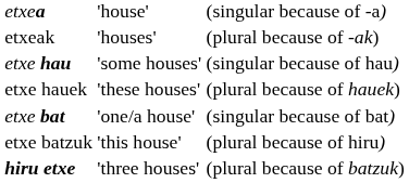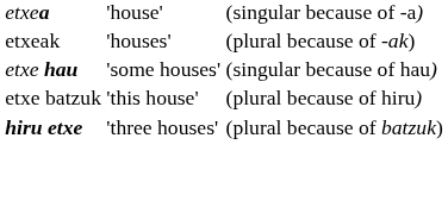- row: etxe hauek | 'these houses' | (plural because of hauek)
- row: etxe bat | 'one/a house' | (singular because of bat)
